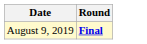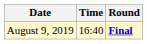+ column: Time | 16:40
